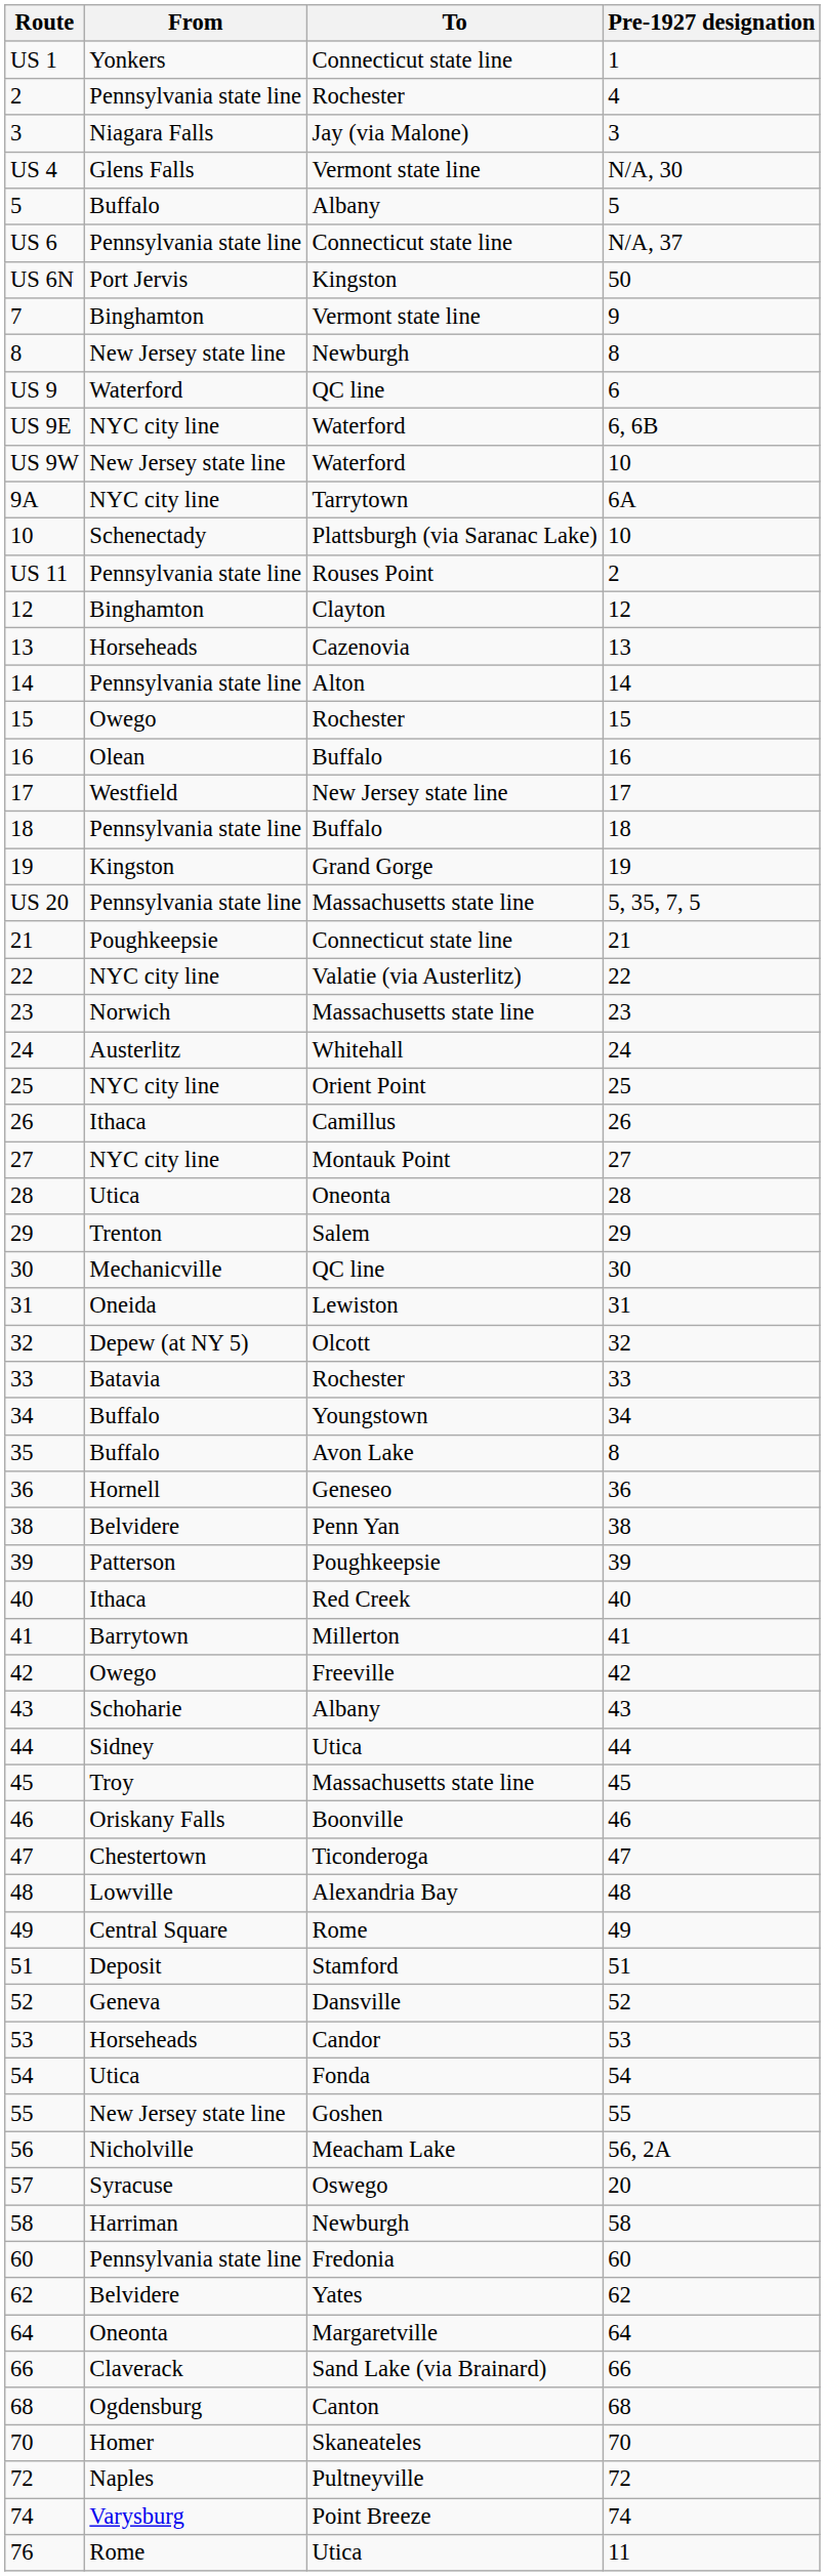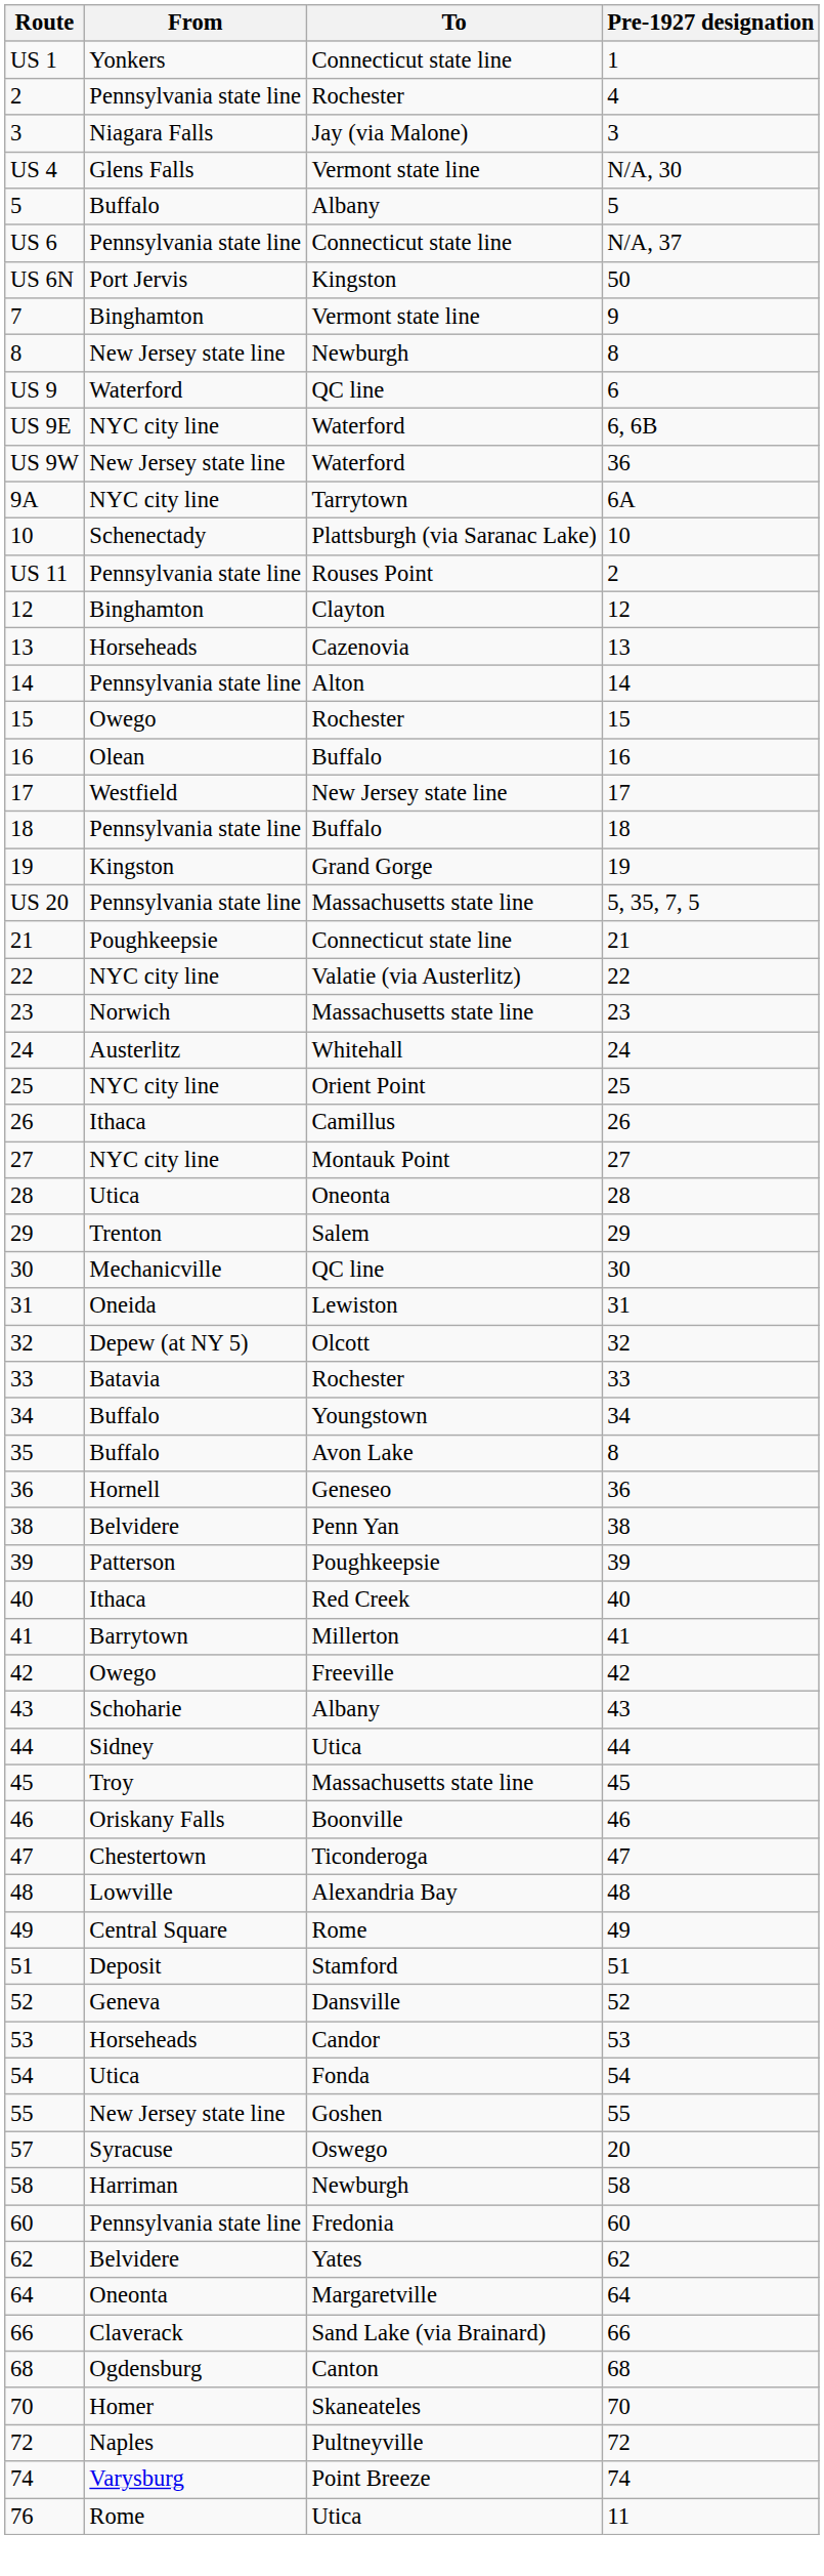US 9W | Pre-1927 designation: 10 -> 36
- row: 56 | Nicholville | Meacham Lake | 56, 2A
